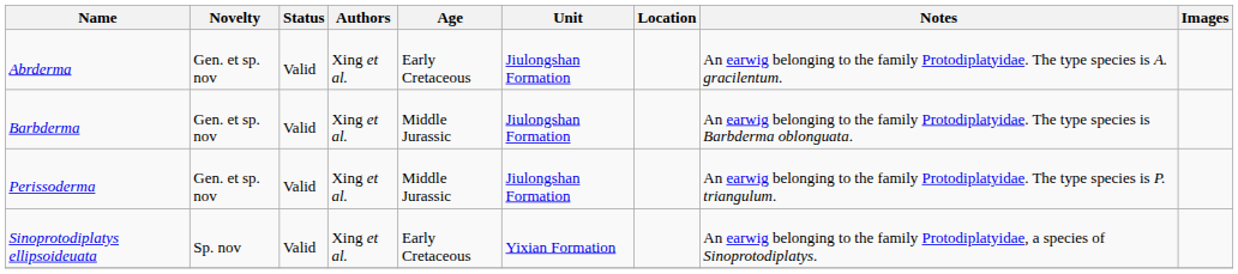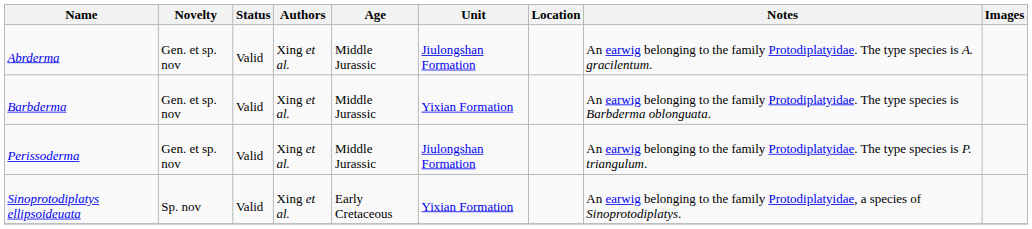Abrderma | Age: Early Cretaceous -> Middle Jurassic
Barbderma | Unit: Jiulongshan Formation -> Yixian Formation
